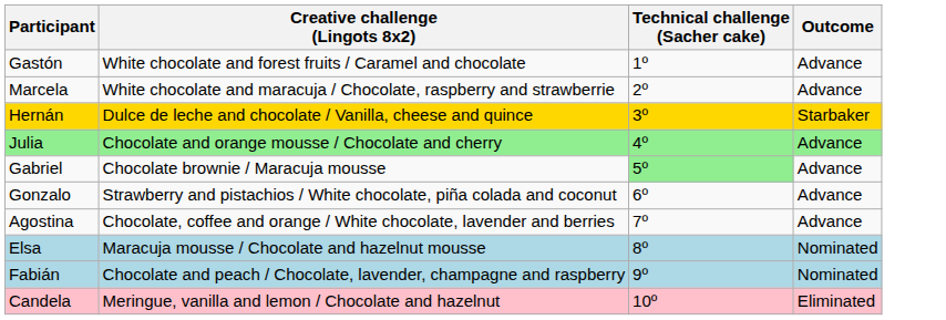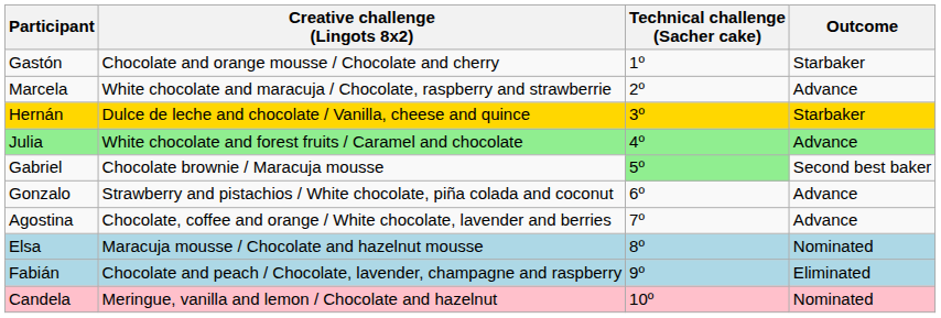Gastón | Creative challenge (Lingots 8x2): White chocolate and forest fruits / Caramel and chocolate -> Chocolate and orange mousse / Chocolate and cherry
Gastón | Outcome: Advance -> Starbaker
Julia | Creative challenge (Lingots 8x2): Chocolate and orange mousse / Chocolate and cherry -> White chocolate and forest fruits / Caramel and chocolate
Gabriel | Outcome: Advance -> Second best baker
Fabián | Outcome: Nominated -> Eliminated
Candela | Outcome: Eliminated -> Nominated
